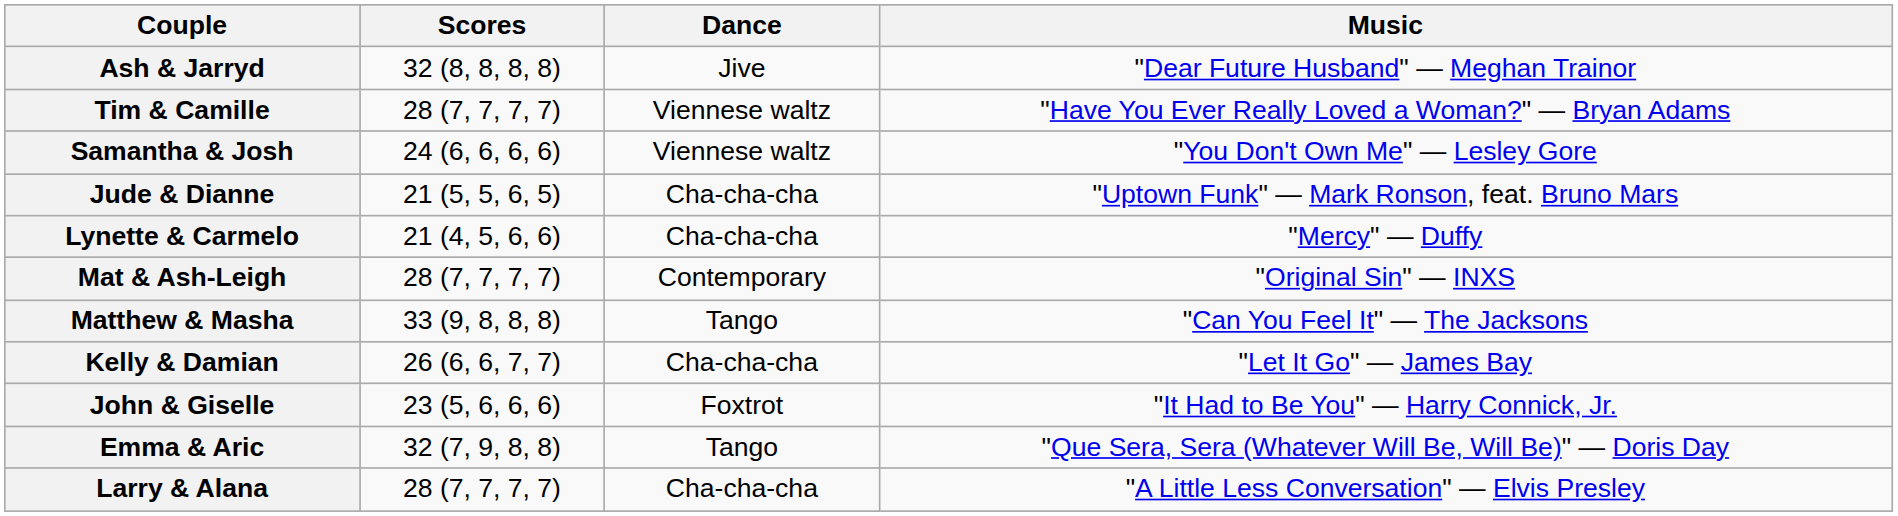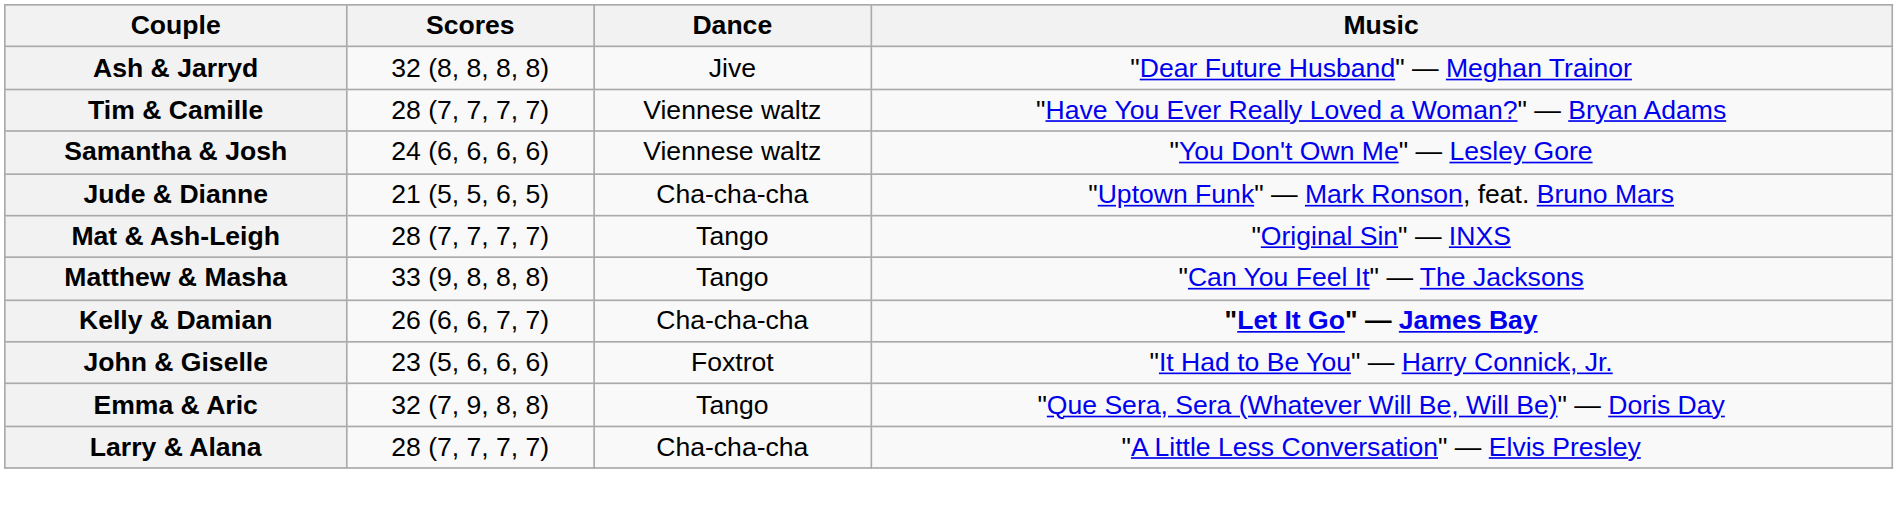- row: Lynette & Carmelo | 21 (4, 5, 6, 6) | Cha-cha-cha | "Mercy" — Duffy
Mat & Ash-Leigh | Dance: Contemporary -> Tango
Kelly & Damian | Music: normal -> bold
